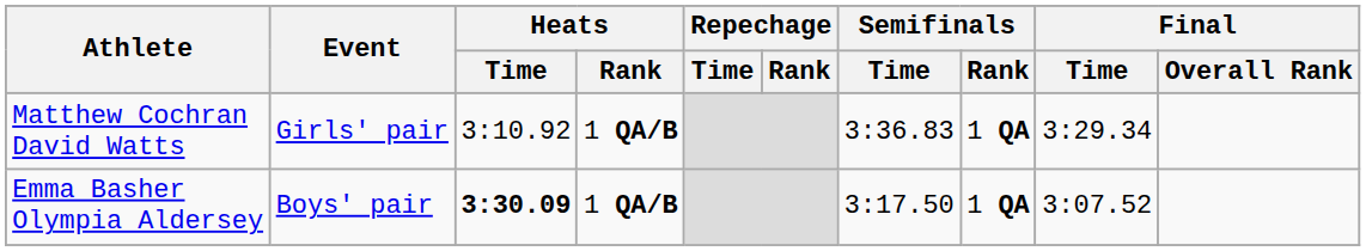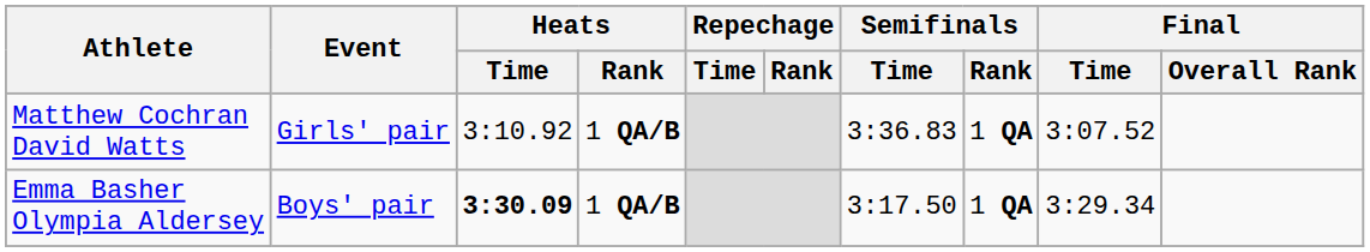Matthew Cochran David Watts | Final / Time: 3:29.34 -> 3:07.52
Emma Basher Olympia Aldersey | Final / Time: 3:07.52 -> 3:29.34
